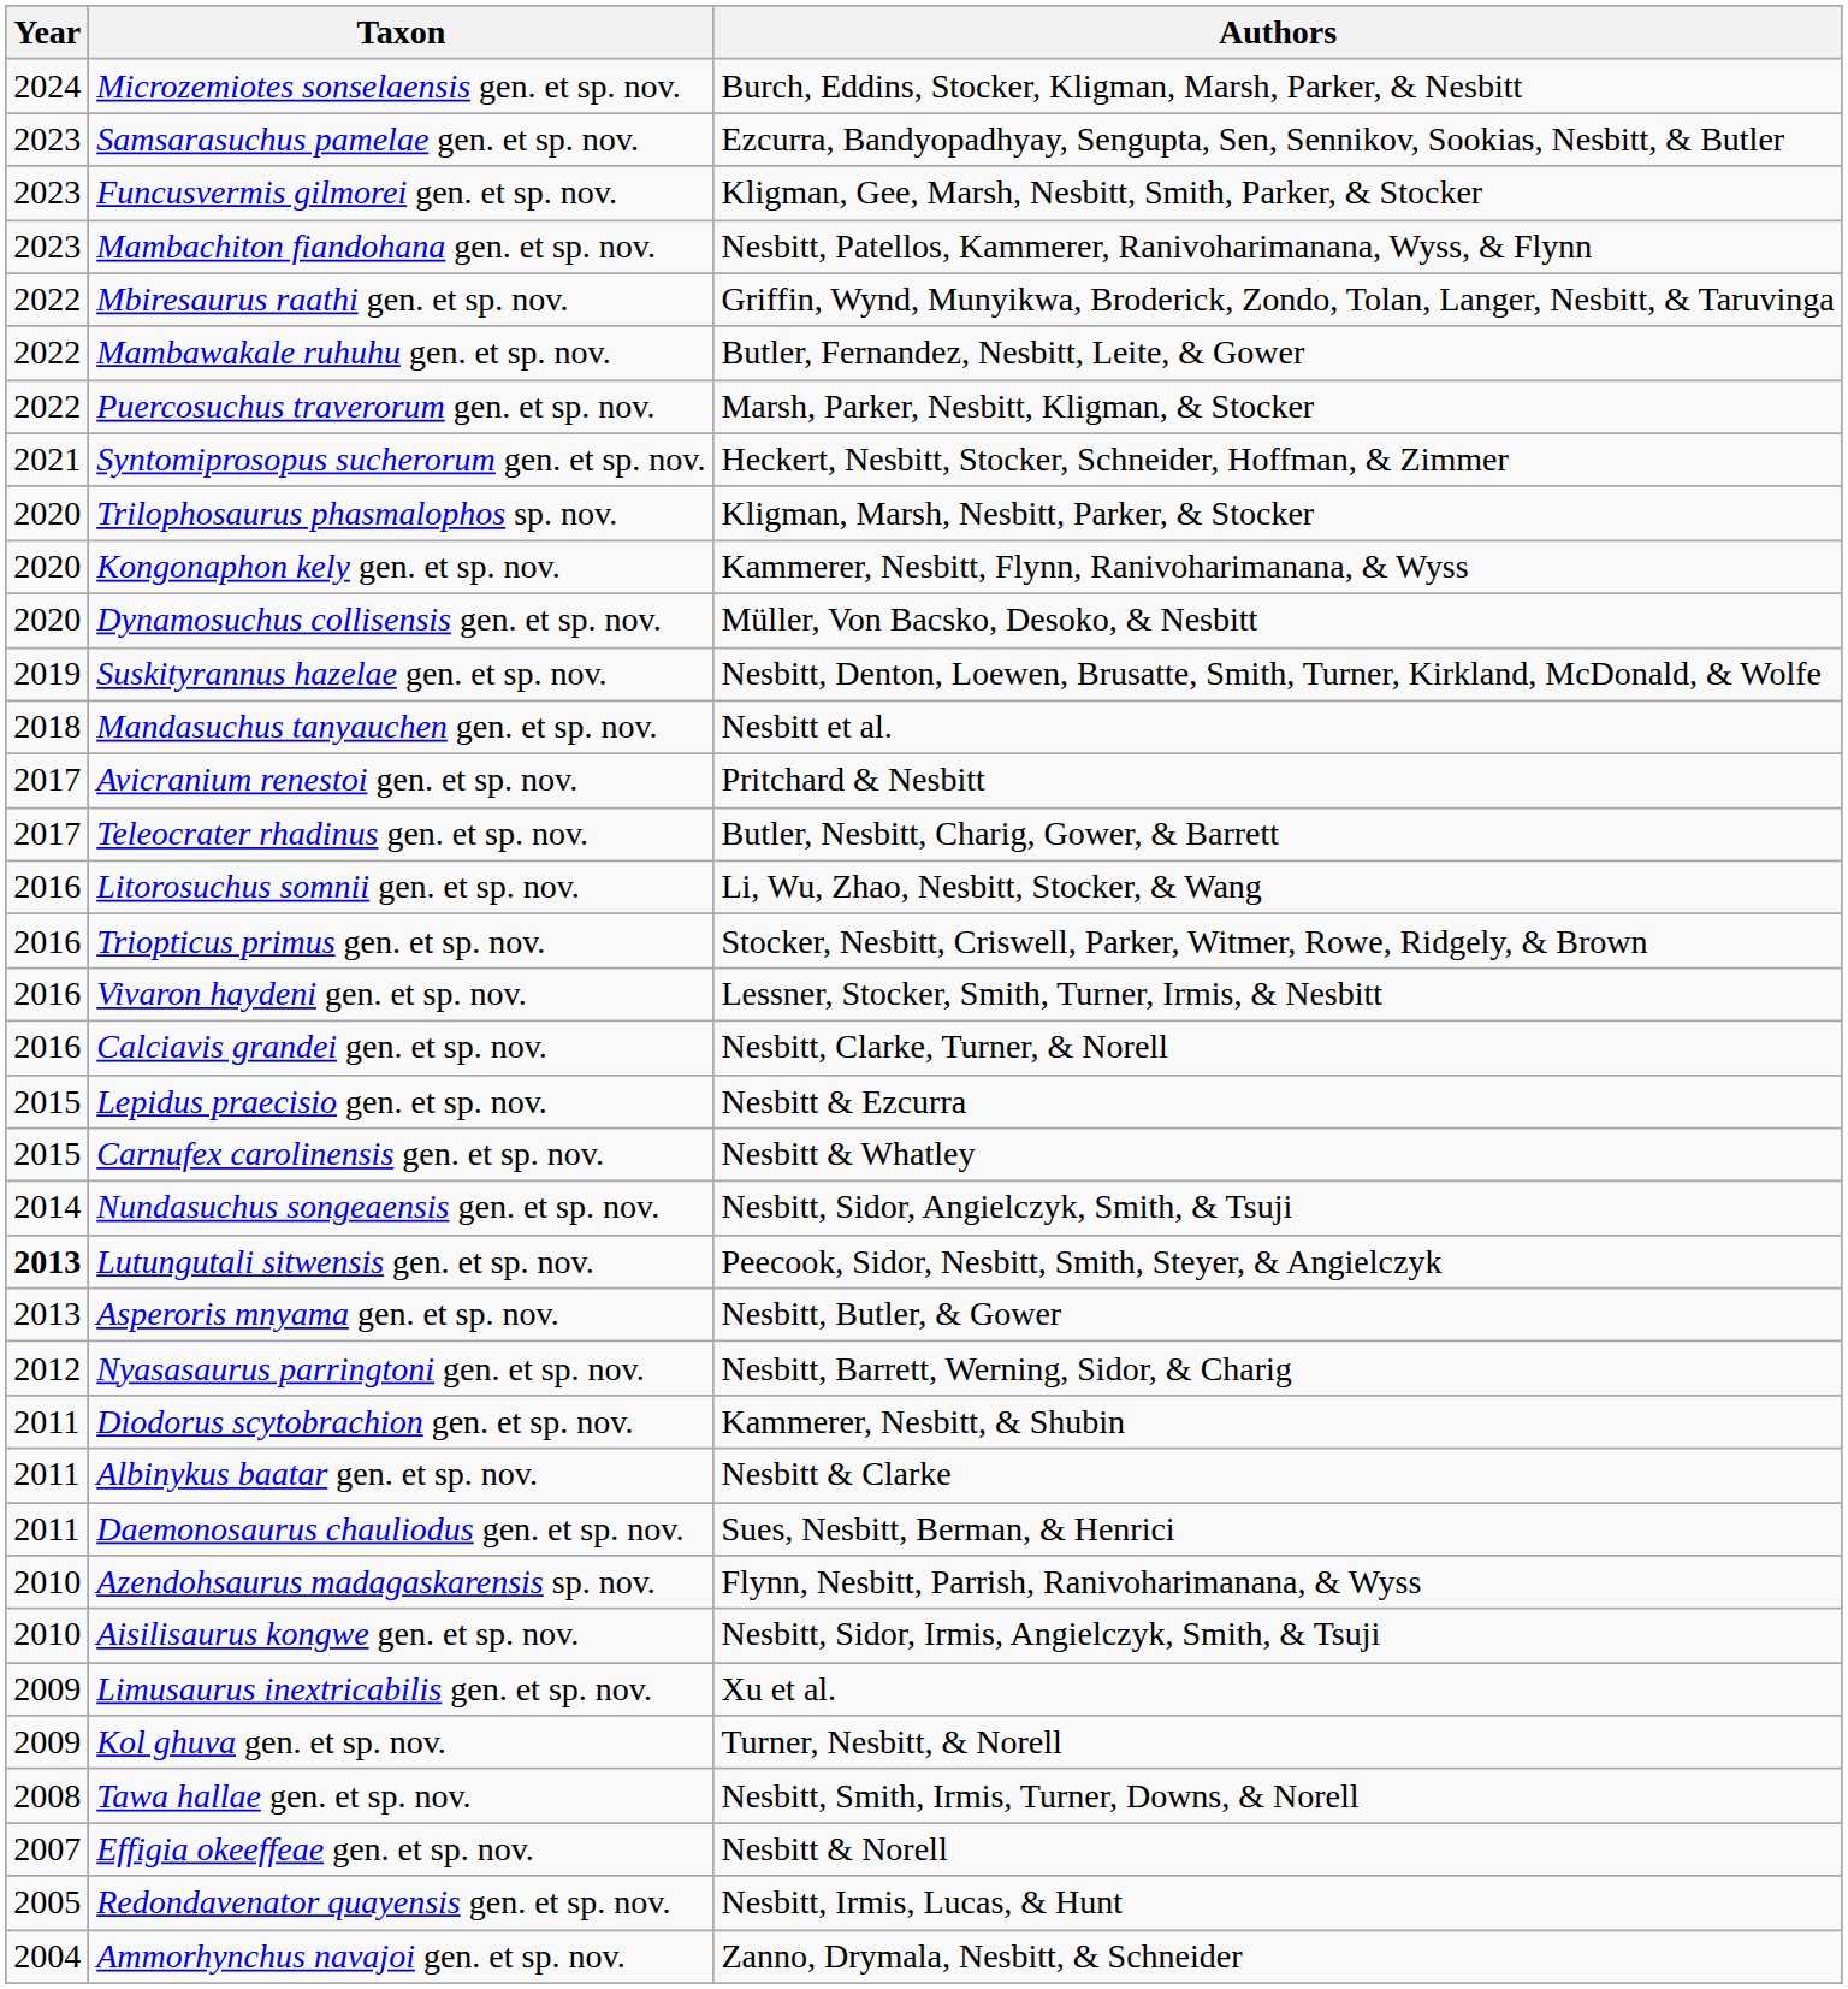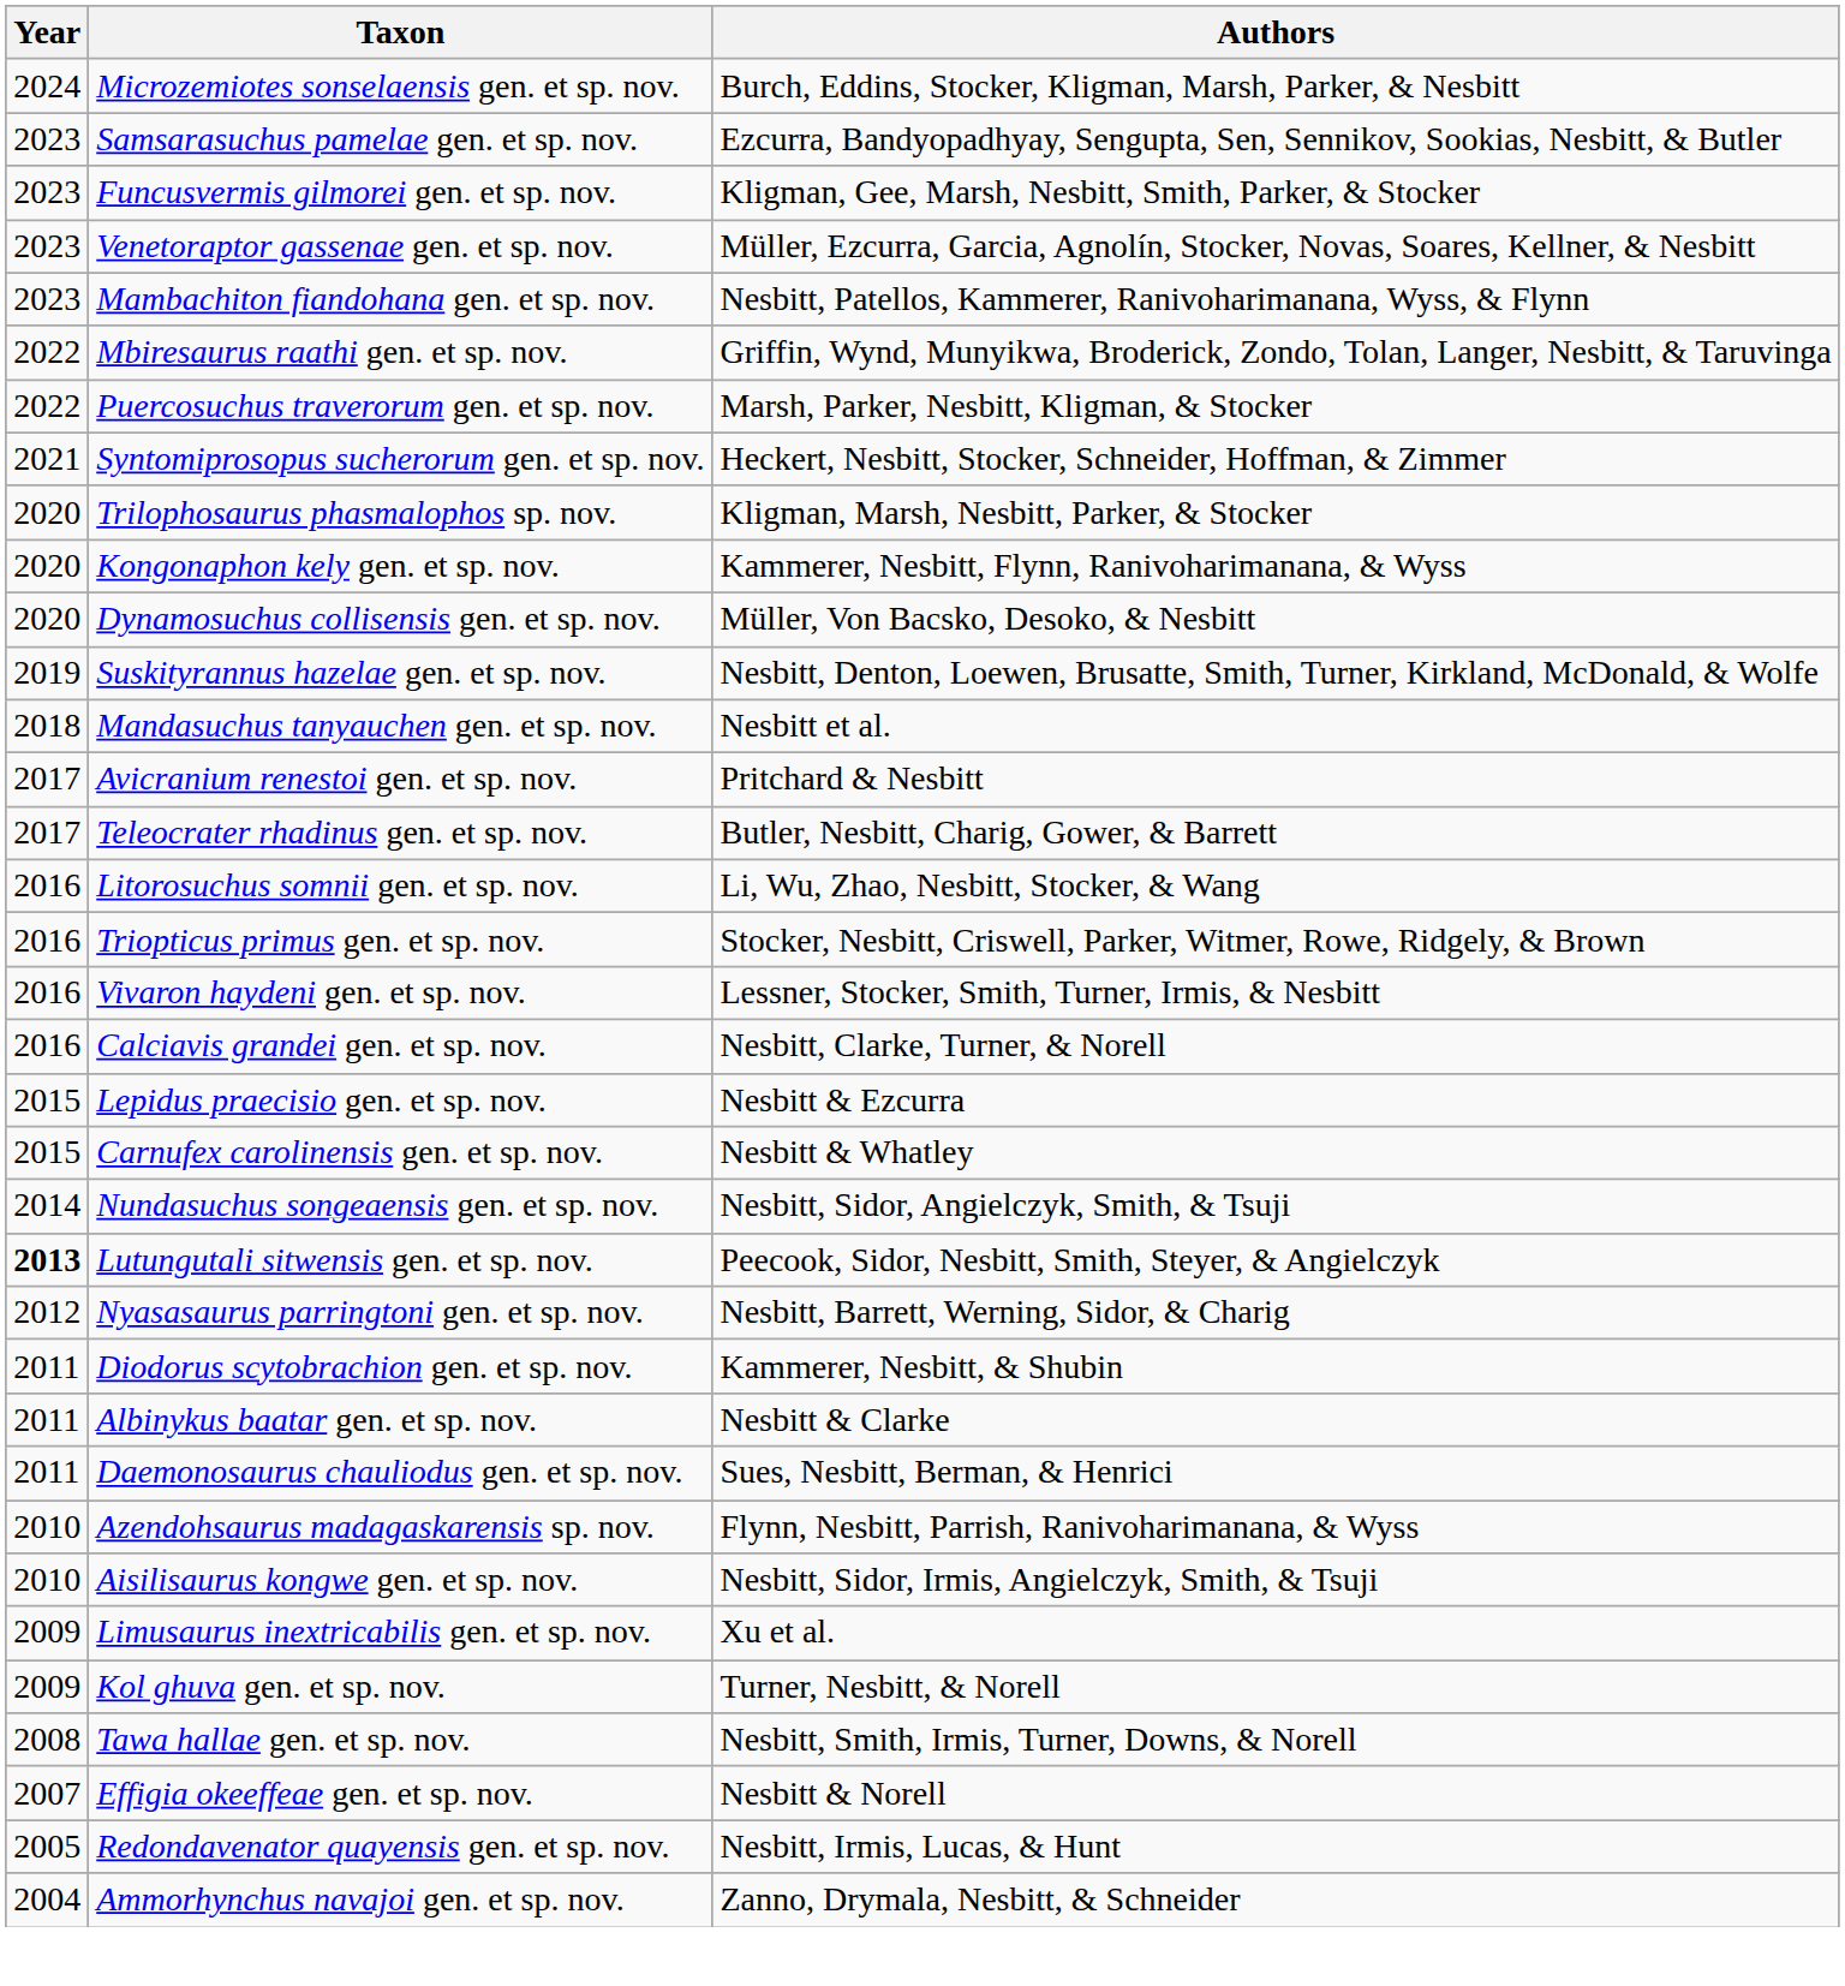+ row: 2023 | Venetoraptor gassenae gen. et sp. nov. | Müller, Ezcurra, Garcia, Agnolín, Stocker, Novas, Soares, Kellner, & Nesbitt
- row: 2022 | Mambawakale ruhuhu gen. et sp. nov. | Butler, Fernandez, Nesbitt, Leite, & Gower
- row: 2013 | Asperoris mnyama gen. et sp. nov. | Nesbitt, Butler, & Gower
